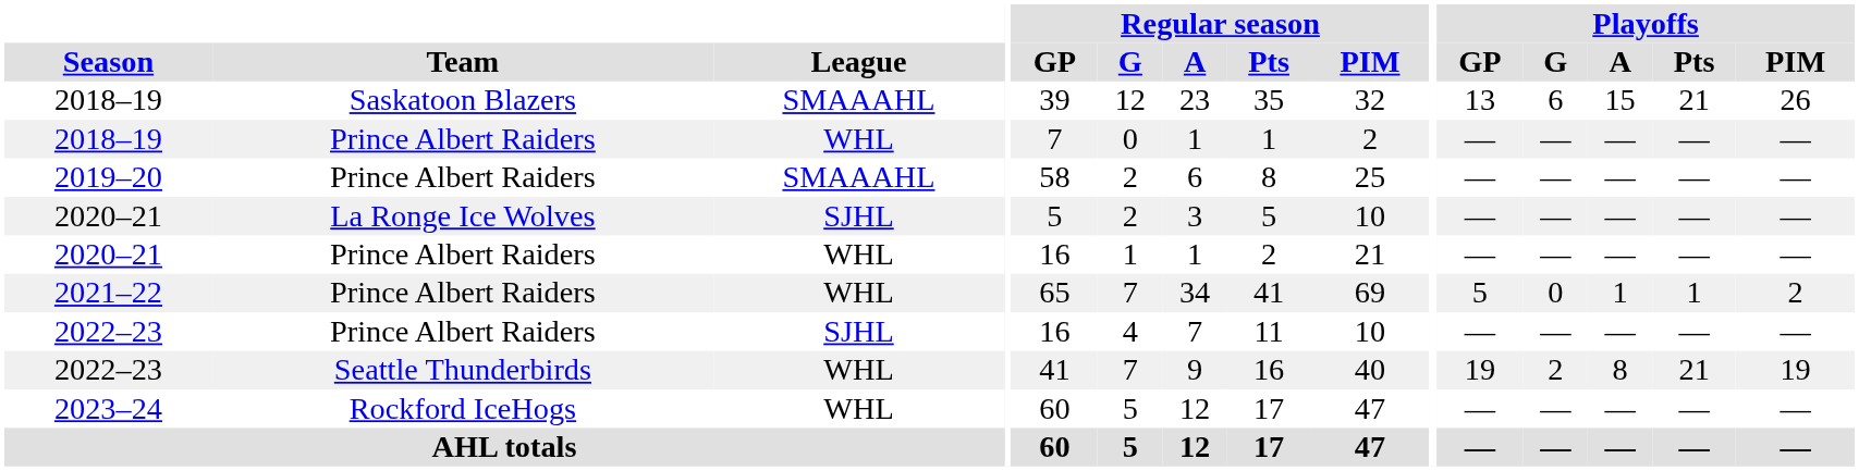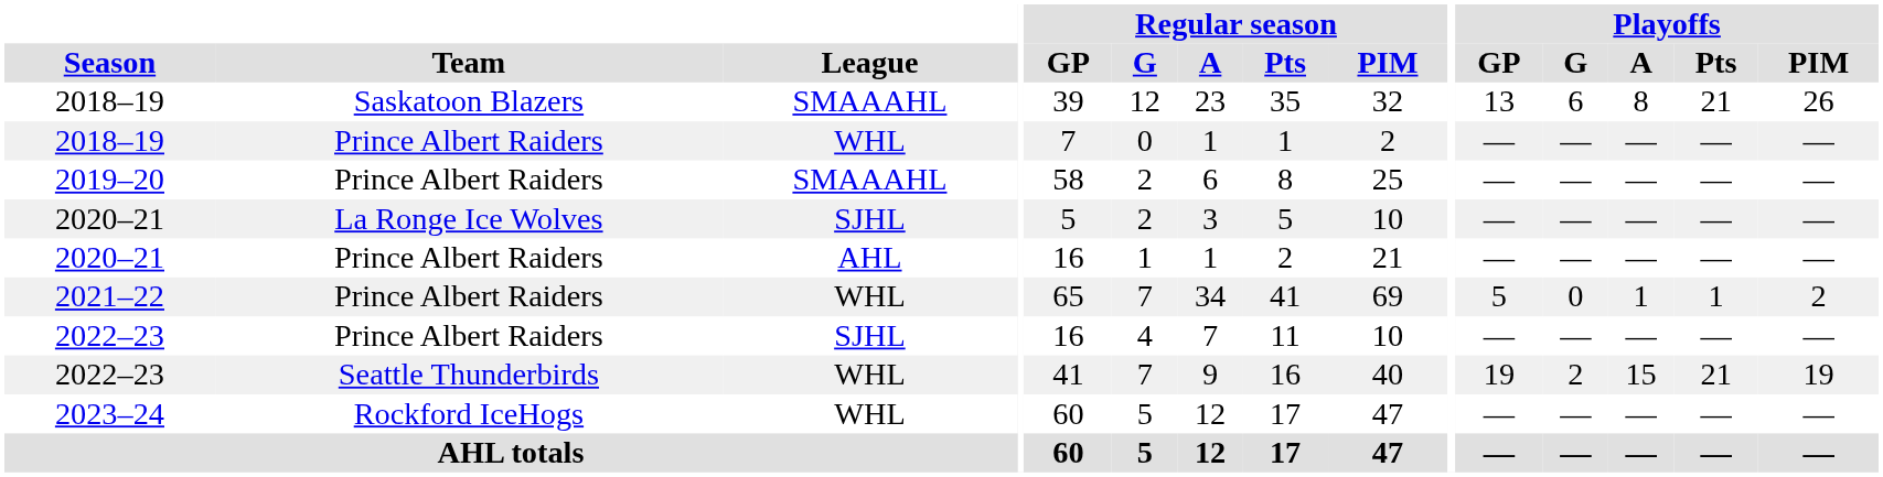2018–19 / Saskatoon Blazers | Playoffs / A: 15 -> 8
2020–21 / Prince Albert Raiders | League: WHL -> AHL
2022–23 / Seattle Thunderbirds | Playoffs / A: 8 -> 15
